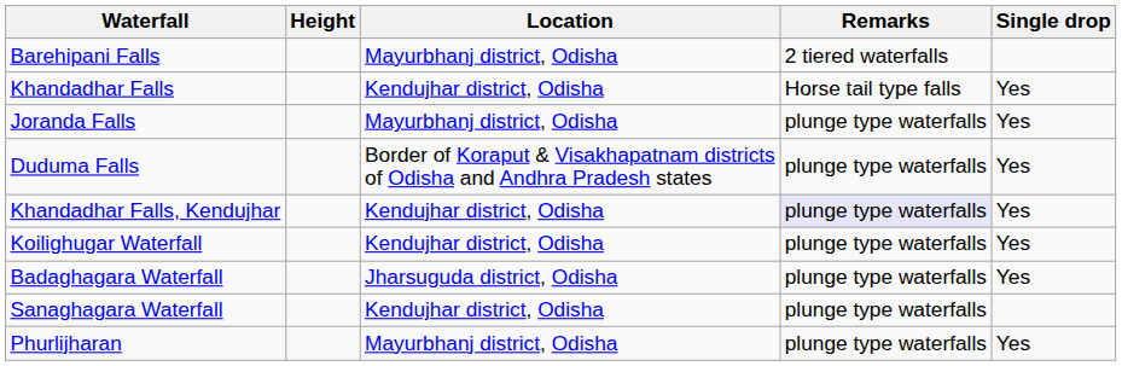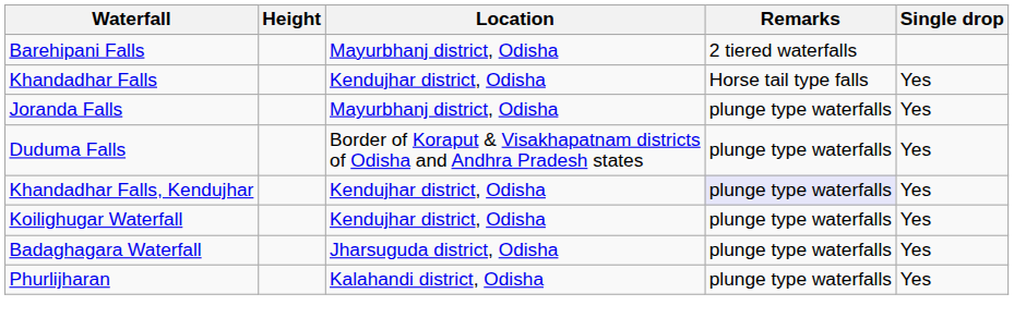- row: Sanaghagara Waterfall | Kendujhar district, Odisha | plunge type waterfalls
Phurlijharan | Location: Mayurbhanj district, Odisha -> Kalahandi district, Odisha
